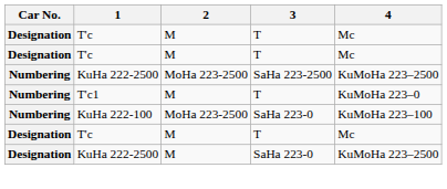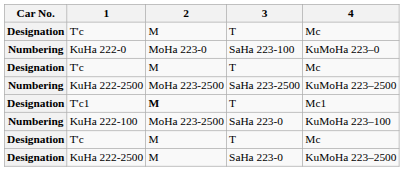+ row: Numbering | KuHa 222-0 | MoHa 223-0 | SaHa 223-100 | KuMoHa 223–0
T'c1 | Car No.: Numbering -> Designation
T'c1 | 2: normal -> bold
T'c1 | 4: KuMoHa 223–0 -> Mc1
